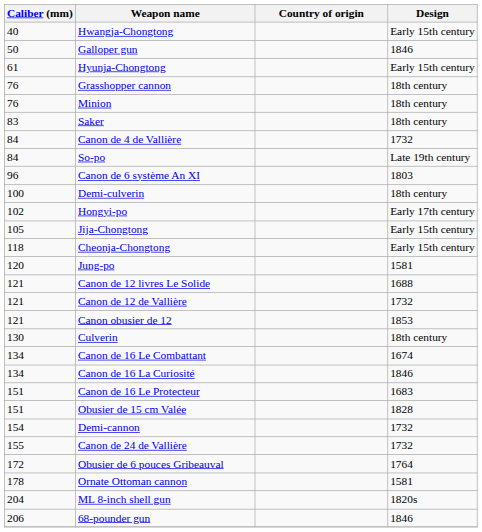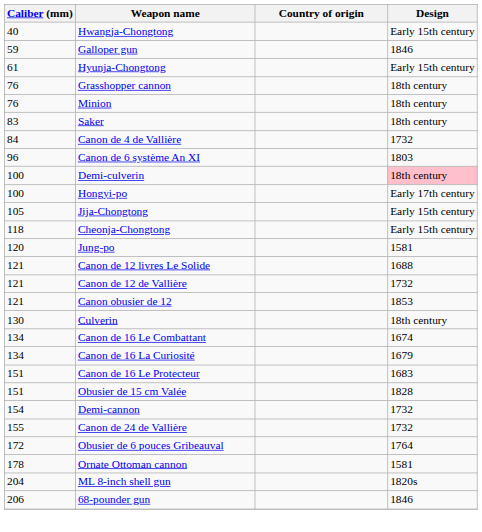Galloper gun | Caliber (mm): 50 -> 59
- row: 84 | So-po | Late 19th century
Demi-culverin | Design: no background -> pink background
Hongyi-po | Caliber (mm): 102 -> 100
Canon de 16 La Curiosité | Design: 1846 -> 1679
